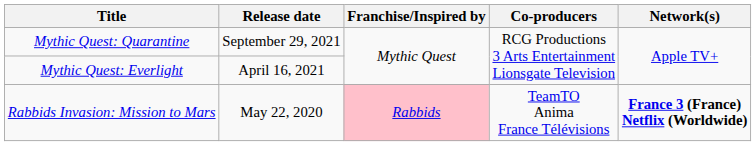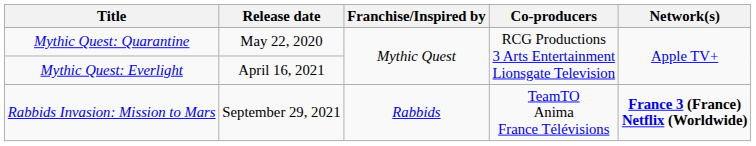Mythic Quest: Quarantine | Release date: September 29, 2021 -> May 22, 2020
Rabbids Invasion: Mission to Mars | Release date: May 22, 2020 -> September 29, 2021
Rabbids Invasion: Mission to Mars | Franchise/Inspired by: pink background -> no background
